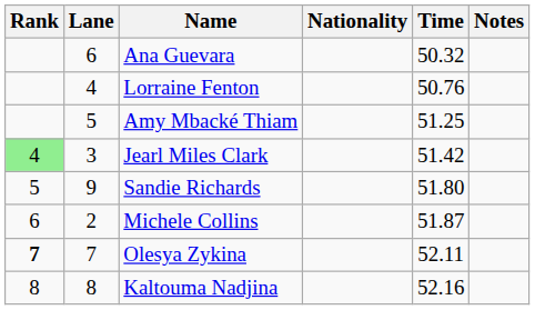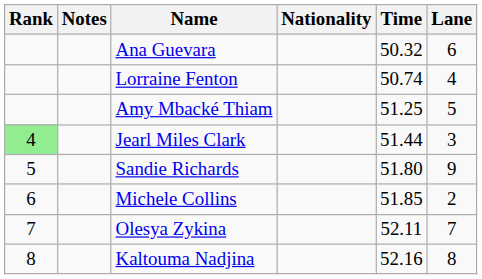columns swapped: Lane <-> Notes
Lorraine Fenton | Time: 50.76 -> 50.74
Jearl Miles Clark | Time: 51.42 -> 51.44
Michele Collins | Time: 51.87 -> 51.85
Olesya Zykina | Rank: bold -> normal
